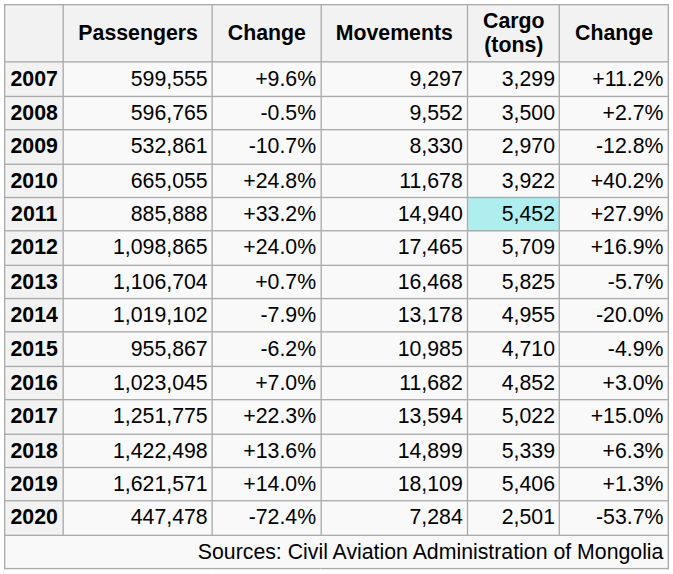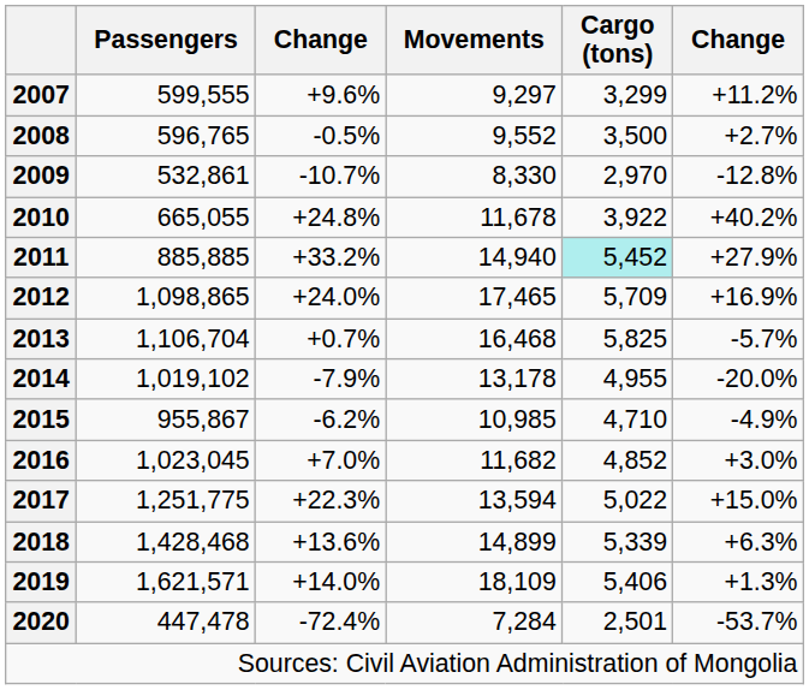2011 | Passengers: 885,888 -> 885,885
2018 | Passengers: 1,422,498 -> 1,428,468
